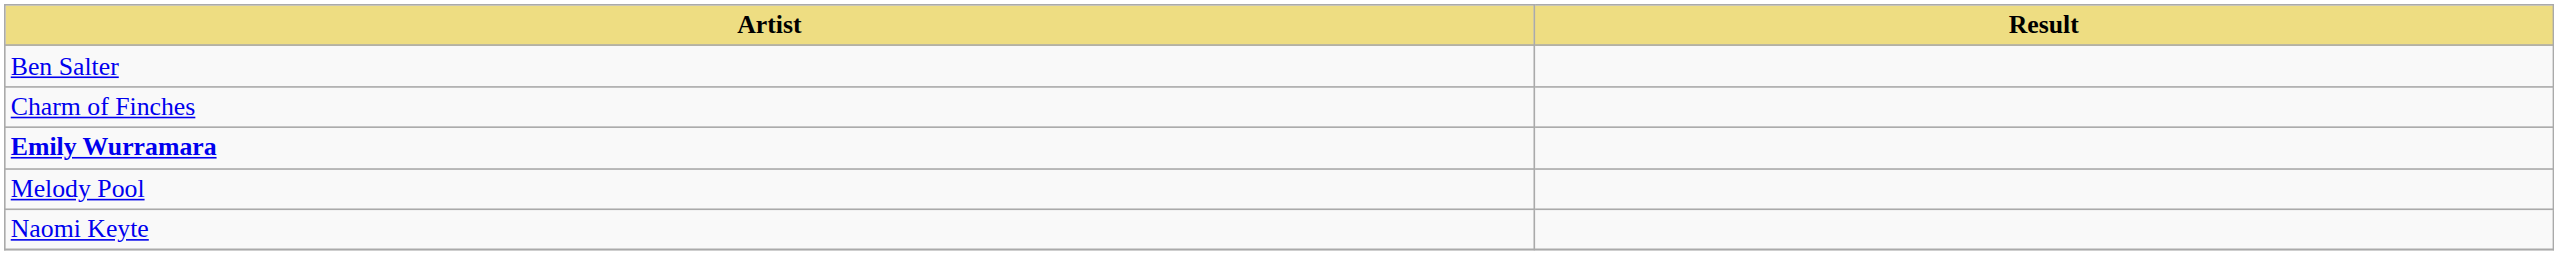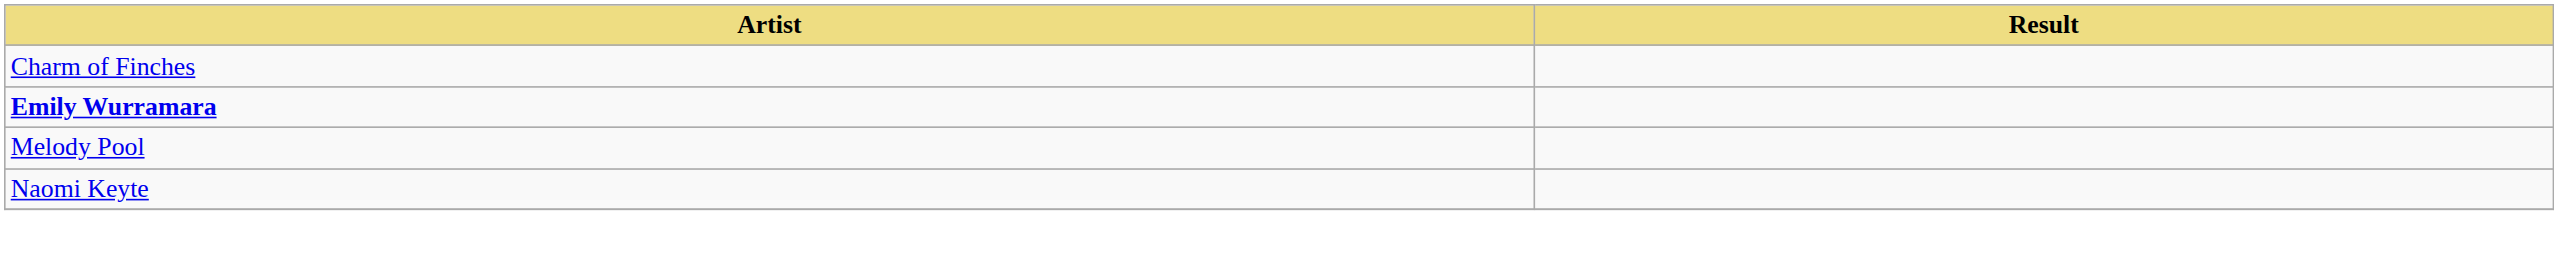- row: Ben Salter
